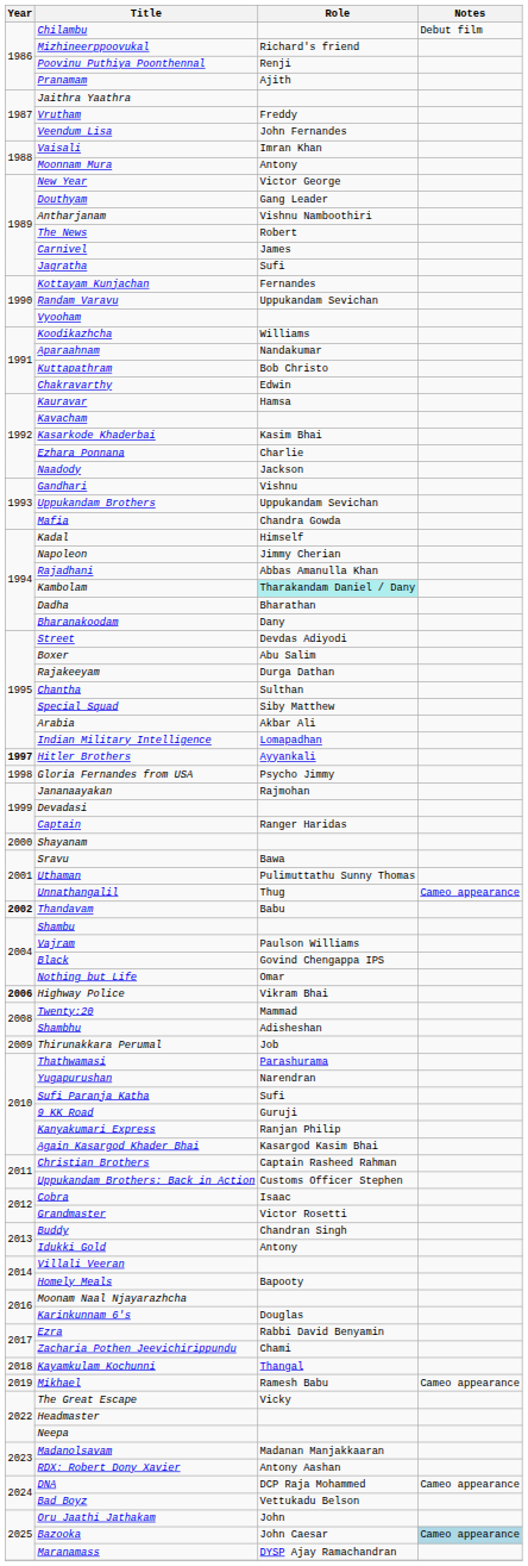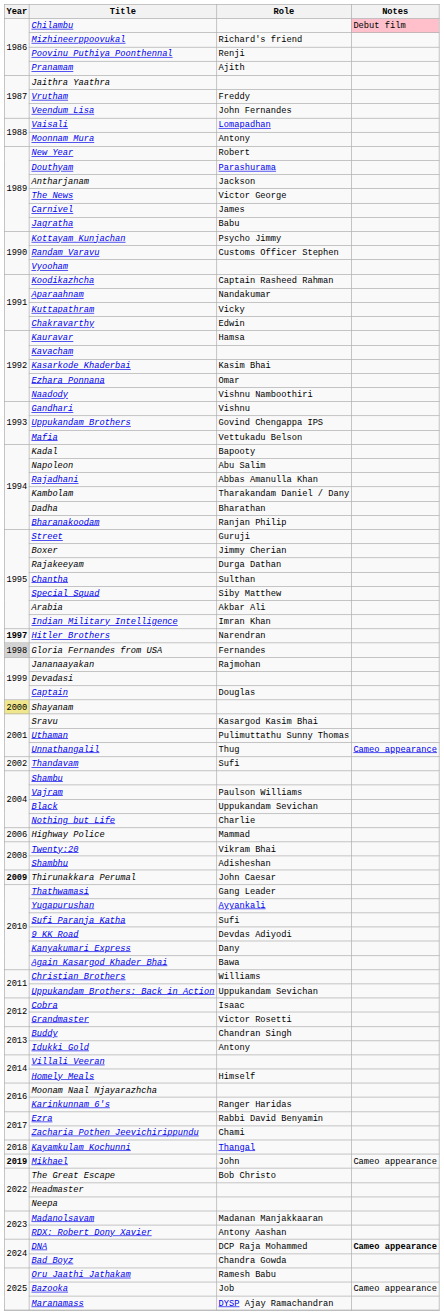Chilambu | Notes: no background -> pink background
Vaisali | Role: Imran Khan -> Lomapadhan
New Year | Role: Victor George -> Robert
Douthyam | Role: Gang Leader -> Parashurama
Antharjanam | Role: Vishnu Namboothiri -> Jackson
The News | Role: Robert -> Victor George
Jagratha | Role: Sufi -> Babu
Kottayam Kunjachan | Role: Fernandes -> Psycho Jimmy
Randam Varavu | Role: Uppukandam Sevichan -> Customs Officer Stephen
Koodikazhcha | Role: Williams -> Captain Rasheed Rahman
Kuttapathram | Role: Bob Christo -> Vicky
Ezhara Ponnana | Role: Charlie -> Omar
Naadody | Role: Jackson -> Vishnu Namboothiri
Uppukandam Brothers | Role: Uppukandam Sevichan -> Govind Chengappa IPS
Mafia | Role: Chandra Gowda -> Vettukadu Belson
Kadal | Role: Himself -> Bapooty
Napoleon | Role: Jimmy Cherian -> Abu Salim
Kambolam | Role: paleturquoise background -> no background
Bharanakoodam | Role: Dany -> Ranjan Philip
Street | Role: Devdas Adiyodi -> Guruji
Boxer | Role: Abu Salim -> Jimmy Cherian
Indian Military Intelligence | Role: Lomapadhan -> Imran Khan
Hitler Brothers | Role: Ayyankali -> Narendran
Gloria Fernandes from USA | Year: no background -> lightgrey background
Gloria Fernandes from USA | Role: Psycho Jimmy -> Fernandes
Captain | Role: Ranger Haridas -> Douglas
Shayanam | Year: no background -> khaki background
Sravu | Role: Bawa -> Kasargod Kasim Bhai
Thandavam | Year: bold -> normal
Thandavam | Role: Babu -> Sufi
Black | Role: Govind Chengappa IPS -> Uppukandam Sevichan
Nothing but Life | Role: Omar -> Charlie
Highway Police | Year: bold -> normal
Highway Police | Role: Vikram Bhai -> Mammad
Twenty:20 | Role: Mammad -> Vikram Bhai
Thirunakkara Perumal | Year: normal -> bold
Thirunakkara Perumal | Role: Job -> John Caesar
Thathwamasi | Role: Parashurama -> Gang Leader
Yugapurushan | Role: Narendran -> Ayyankali
9 KK Road | Role: Guruji -> Devdas Adiyodi
Kanyakumari Express | Role: Ranjan Philip -> Dany
Again Kasargod Khader Bhai | Role: Kasargod Kasim Bhai -> Bawa
Christian Brothers | Role: Captain Rasheed Rahman -> Williams
Uppukandam Brothers: Back in Action | Role: Customs Officer Stephen -> Uppukandam Sevichan
Homely Meals | Role: Bapooty -> Himself
Karinkunnam 6's | Role: Douglas -> Ranger Haridas
Mikhael | Year: normal -> bold
Mikhael | Role: Ramesh Babu -> John
The Great Escape | Role: Vicky -> Bob Christo
DNA | Notes: normal -> bold
Bad Boyz | Role: Vettukadu Belson -> Chandra Gowda
Oru Jaathi Jathakam | Role: John -> Ramesh Babu
Bazooka | Role: John Caesar -> Job
Bazooka | Notes: lightblue background -> no background
